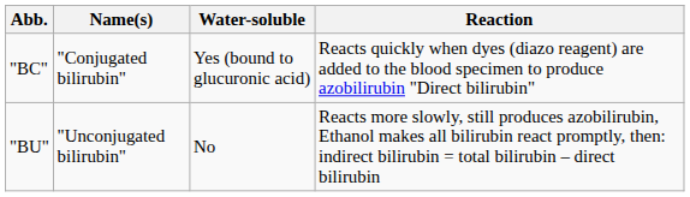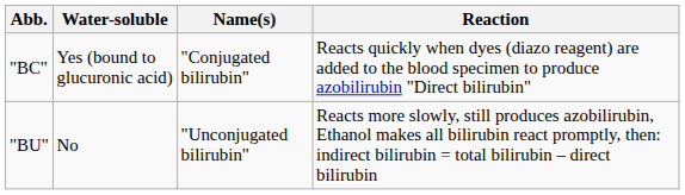columns swapped: Name(s) <-> Water-soluble
